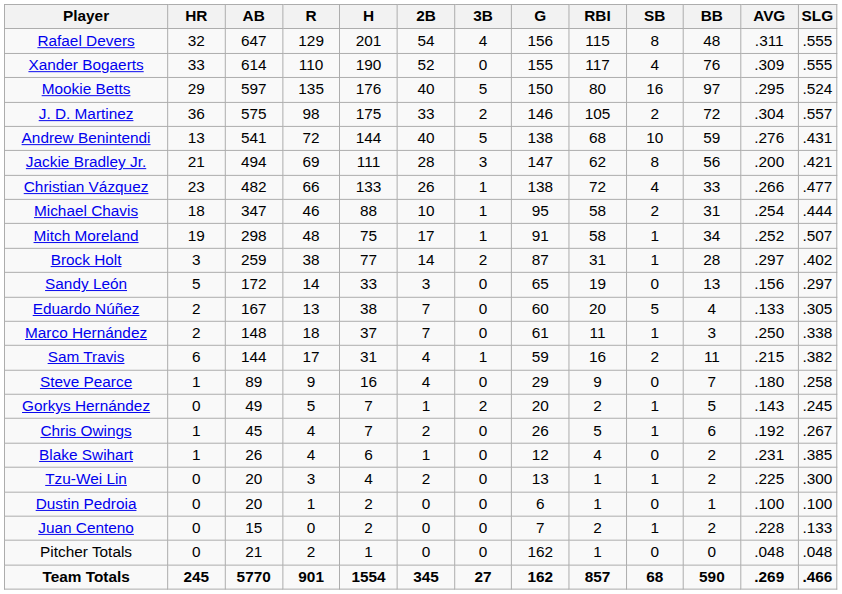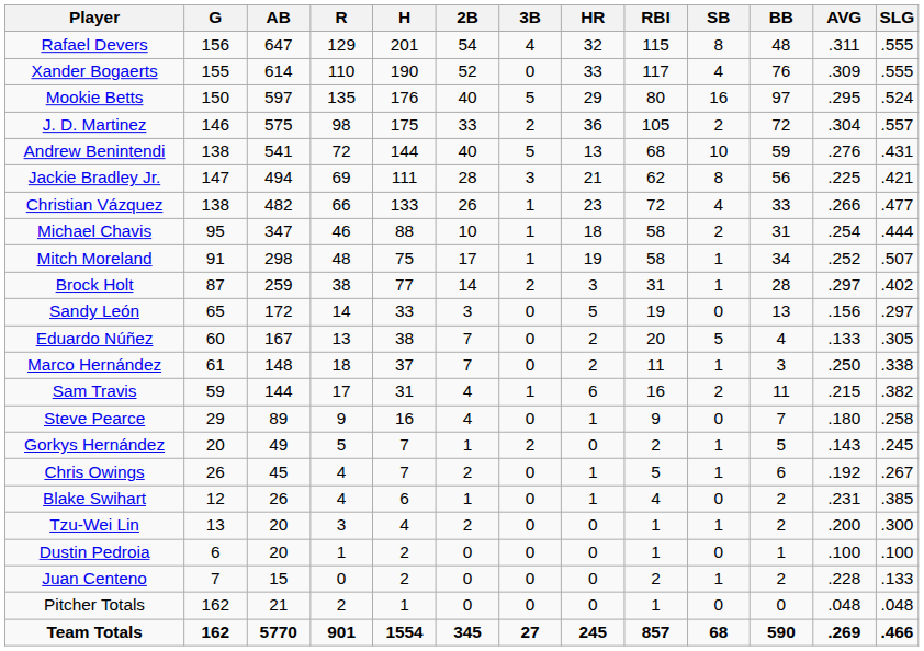columns swapped: G <-> HR
Jackie Bradley Jr. | AVG: .200 -> .225
Tzu-Wei Lin | AVG: .225 -> .200
